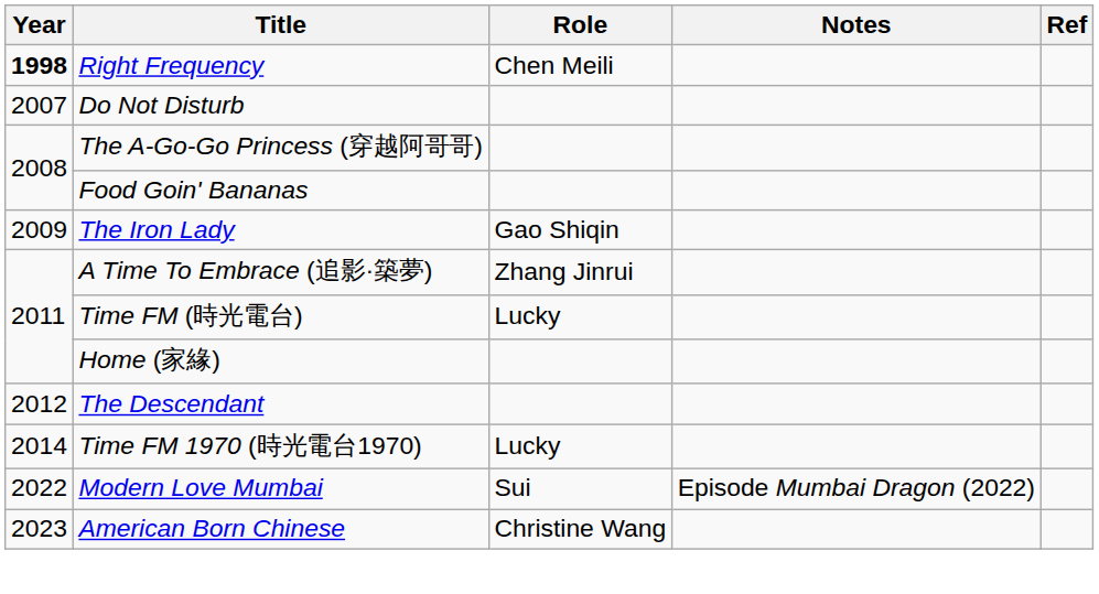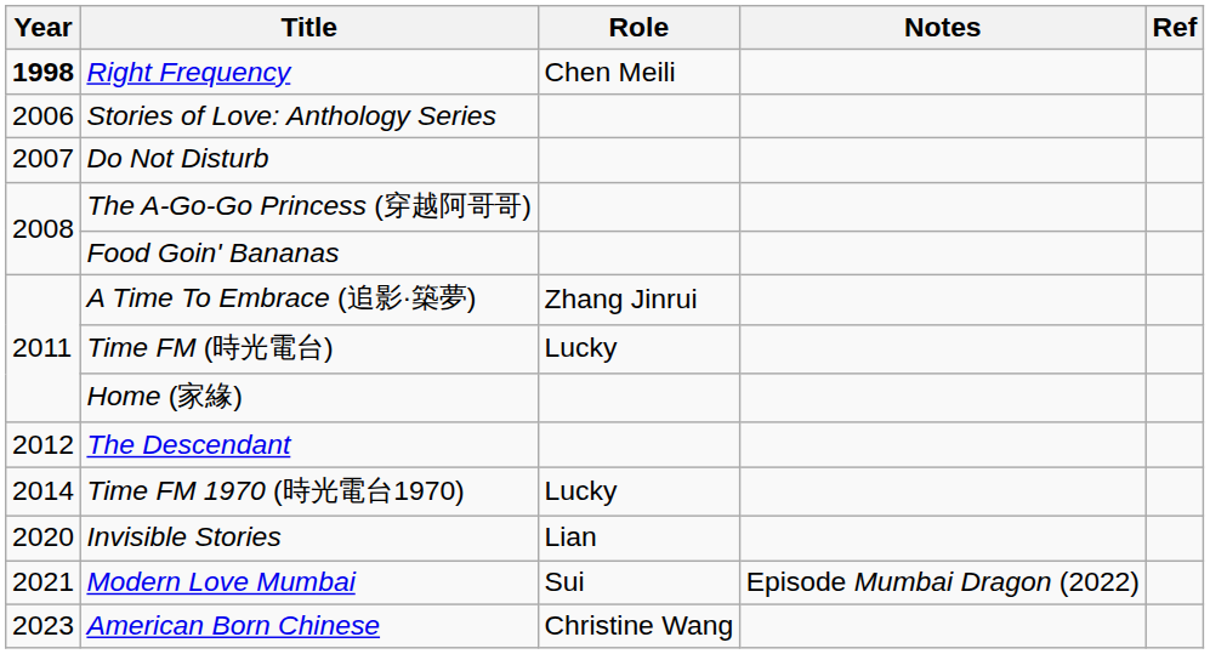+ row: 2006 | Stories of Love: Anthology Series
- row: 2009 | The Iron Lady | Gao Shiqin
+ row: 2020 | Invisible Stories | Lian
Modern Love Mumbai | Year: 2022 -> 2021
